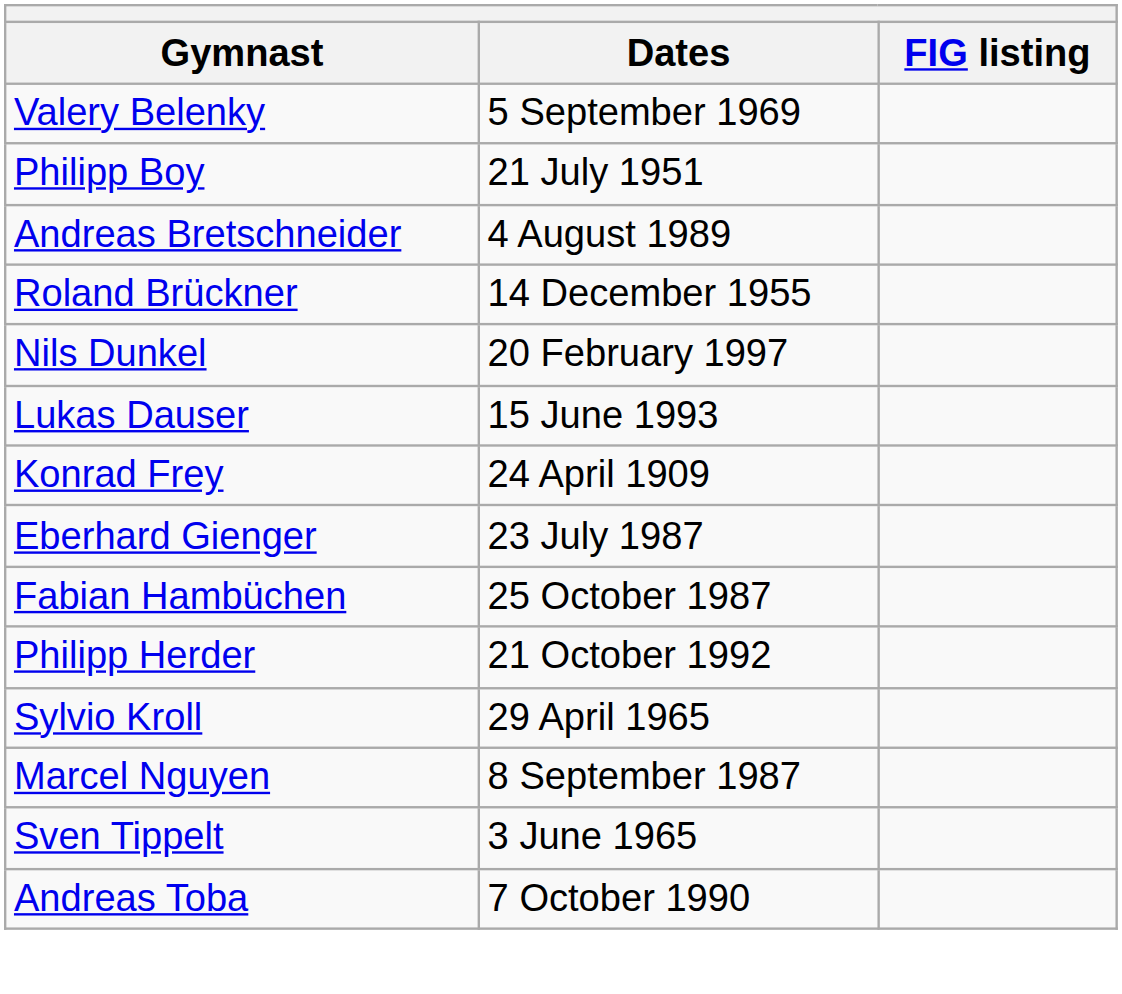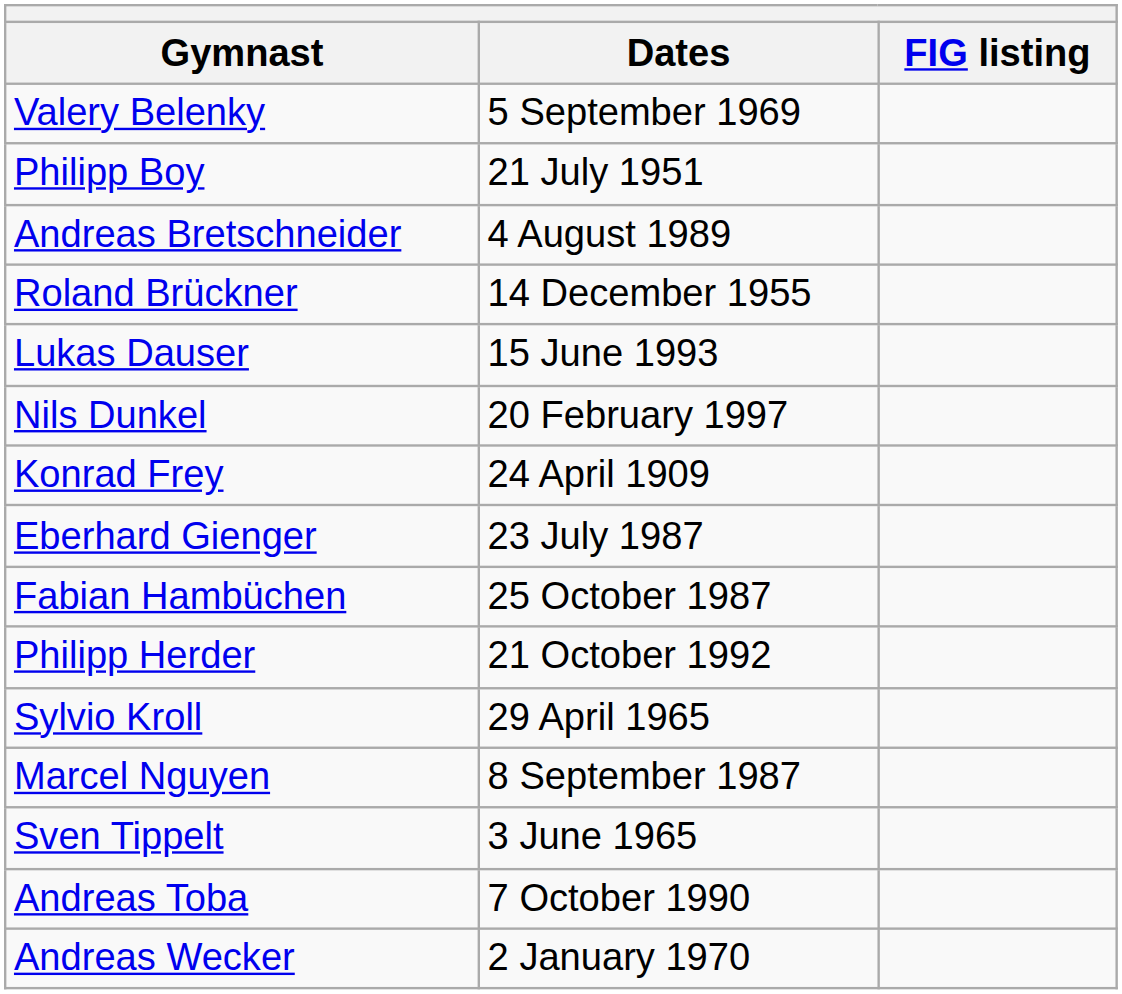rows swapped: Lukas Dauser <-> Nils Dunkel
+ row: Andreas Wecker | 2 January 1970
